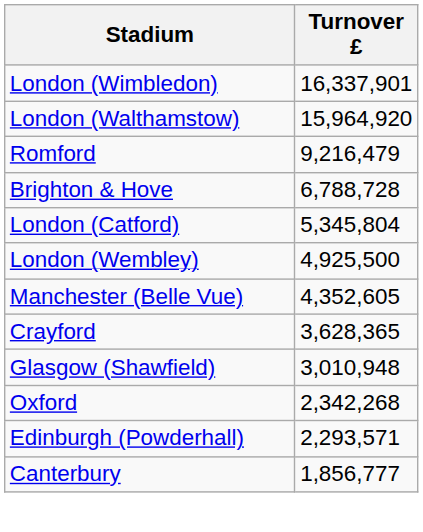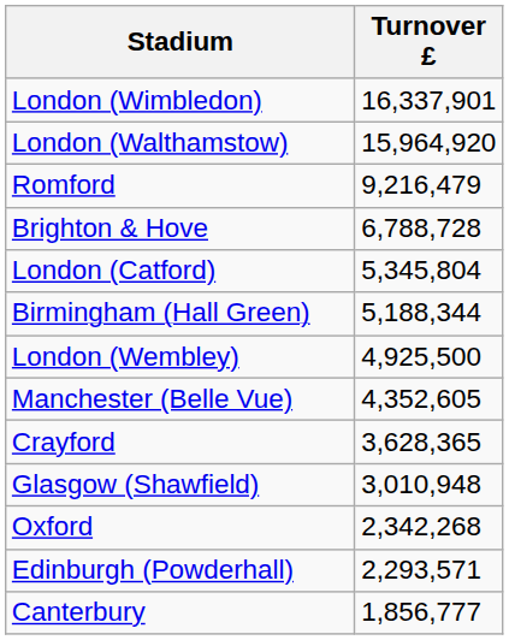+ row: Birmingham (Hall Green) | 5,188,344
